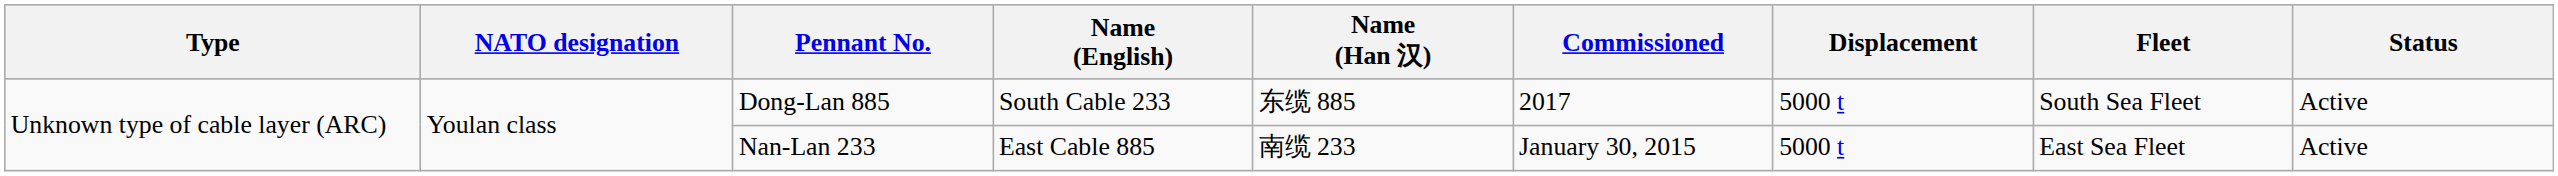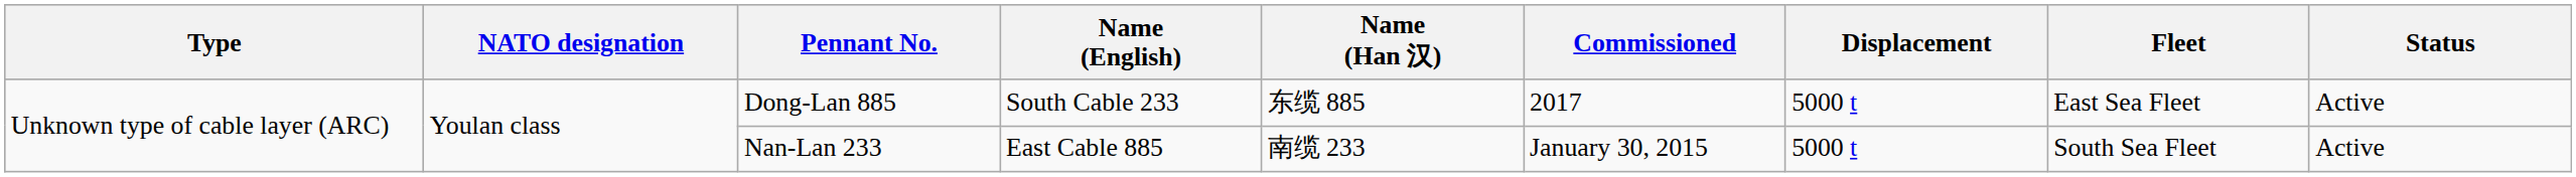Dong-Lan 885 | Fleet: South Sea Fleet -> East Sea Fleet
Nan-Lan 233 | Fleet: East Sea Fleet -> South Sea Fleet
